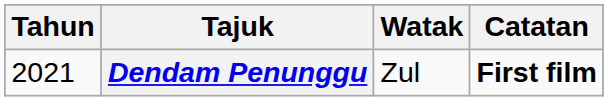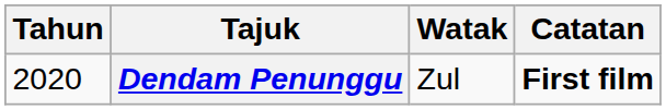Dendam Penunggu | Tahun: 2021 -> 2020
